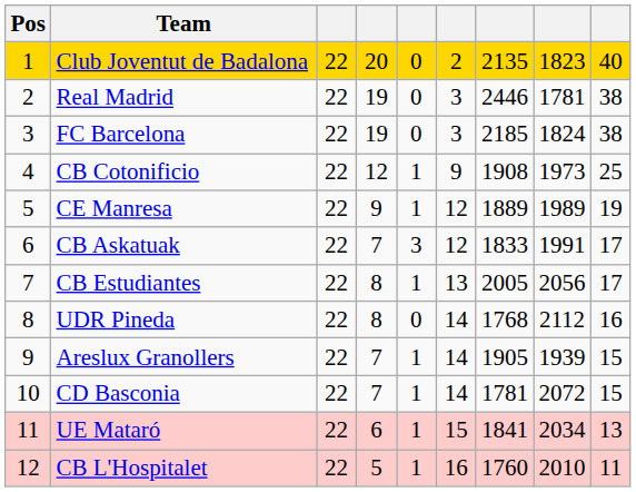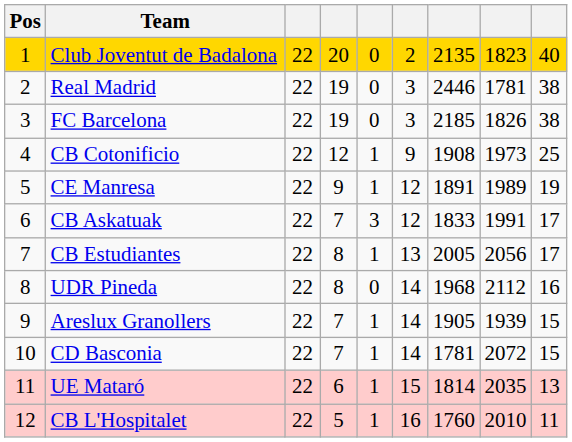FC Barcelona | column 8: 1824 -> 1826
CE Manresa | column 7: 1889 -> 1891
UDR Pineda | column 7: 1768 -> 1968
UE Mataró | column 7: 1841 -> 1814
UE Mataró | column 8: 2034 -> 2035
